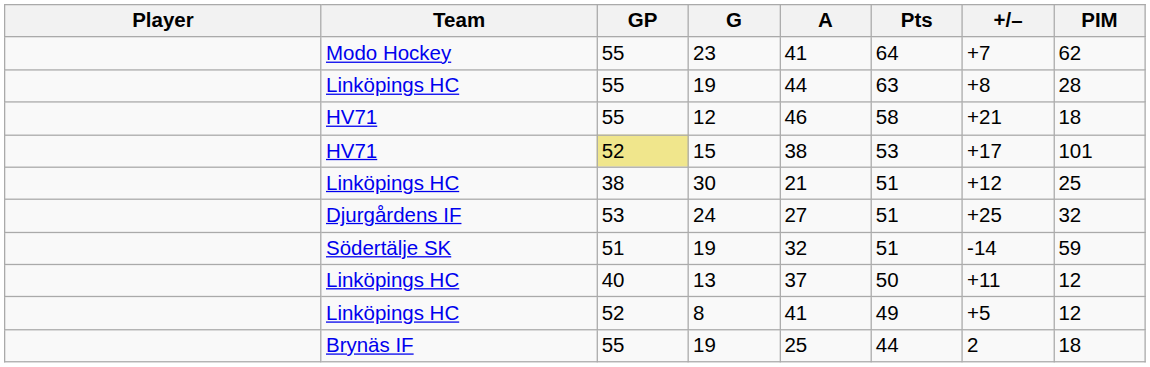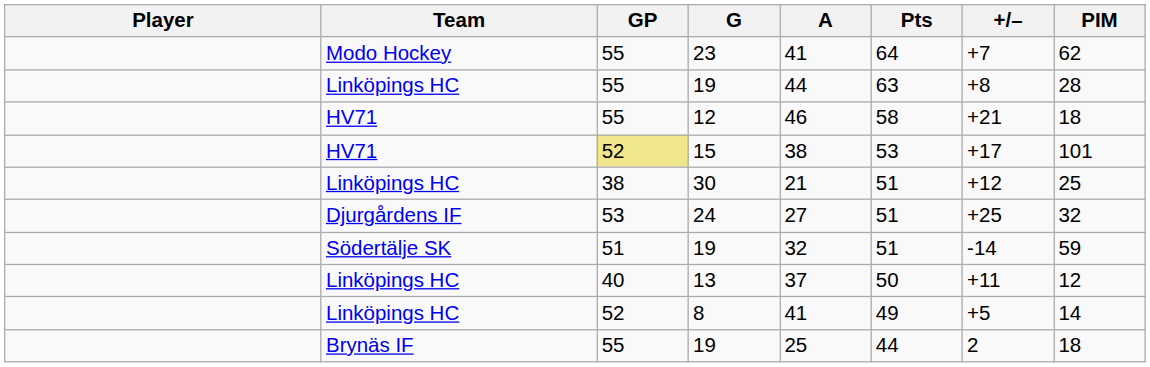8 | PIM: 12 -> 14
